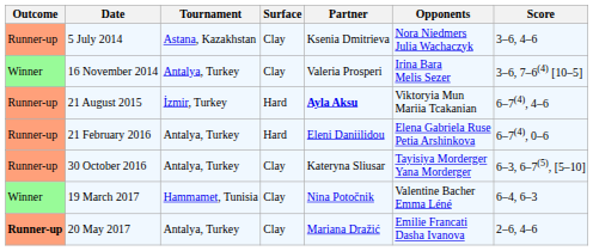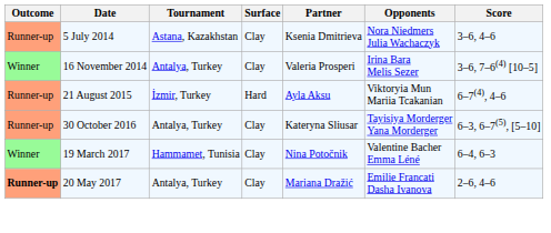21 August 2015 | Partner: bold -> normal
- row: Runner-up | 21 February 2016 | Antalya, Turkey | Hard | Eleni Daniilidou | Elena Gabriela Ruse Petia Arshinkova | 6–7(4), 0–6
